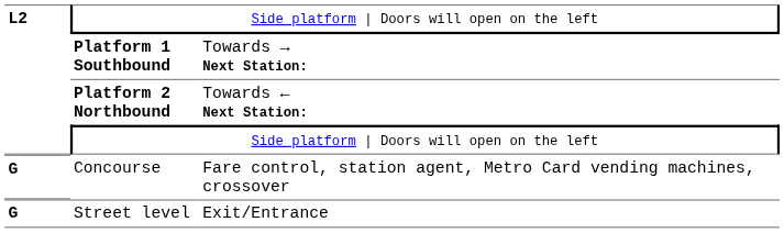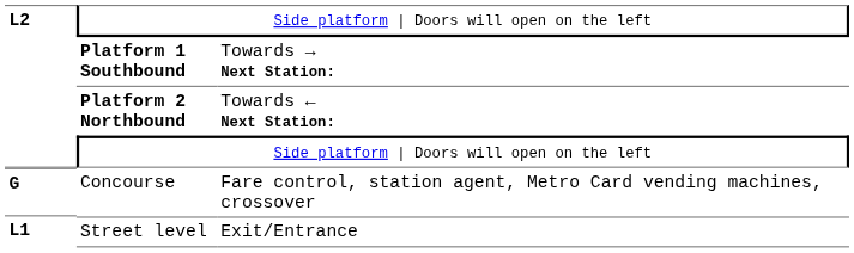Street level | column 1: G -> L1
